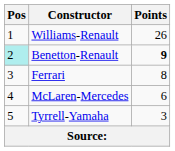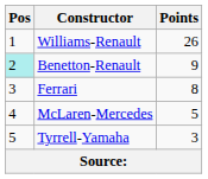Benetton-Renault | Points: bold -> normal
McLaren-Mercedes | Points: 6 -> 5
